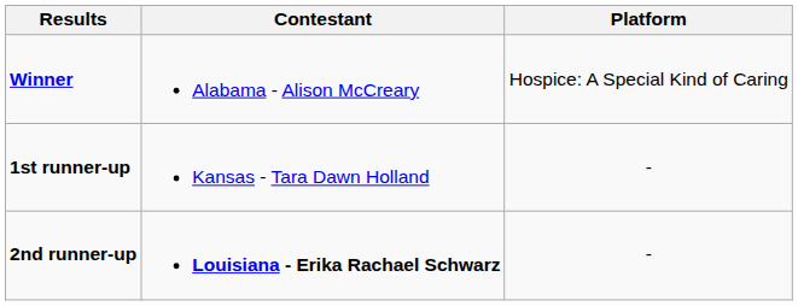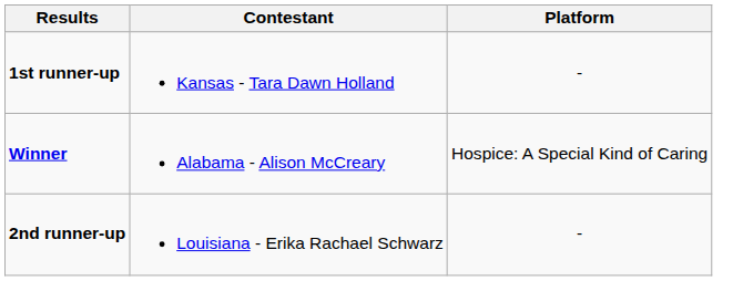rows swapped: Winner <-> 1st runner-up
2nd runner-up | Contestant: bold -> normal
